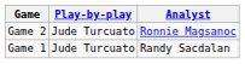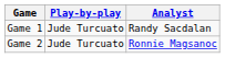rows swapped: Game 1 <-> Game 2
